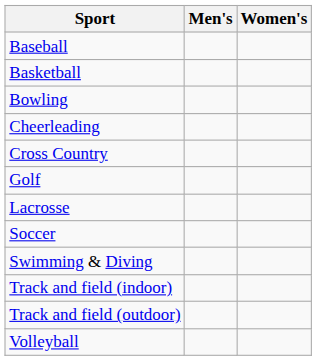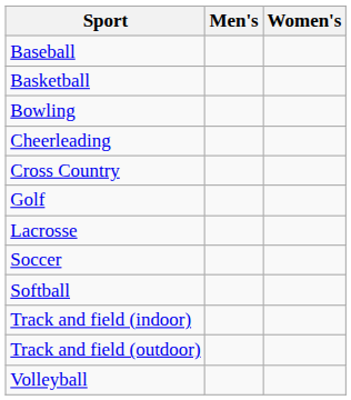+ row: Softball
- row: Swimming & Diving
